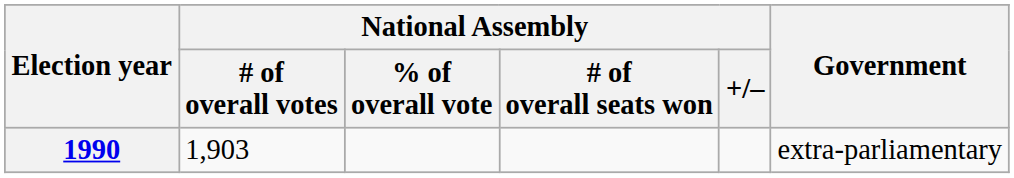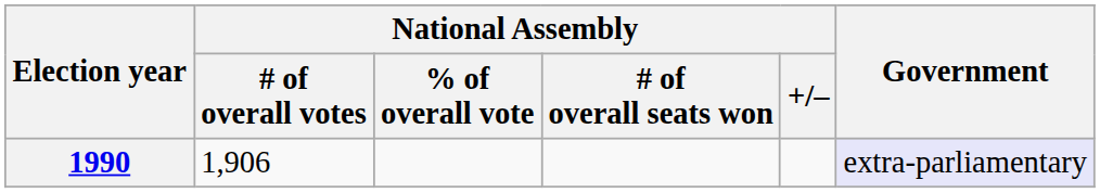1990 | National Assembly / # of overall votes: 1,903 -> 1,906
1990 | Government: no background -> lavender background
